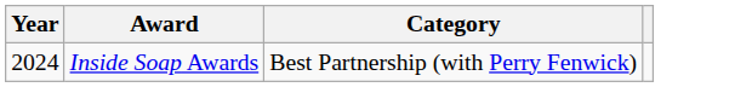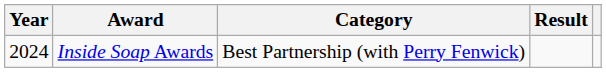+ column: Result
